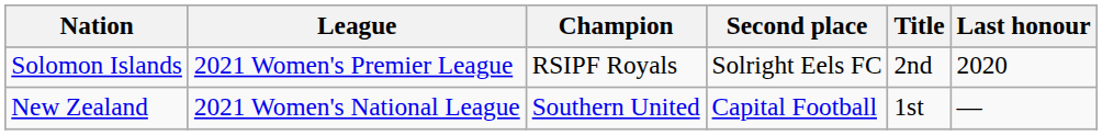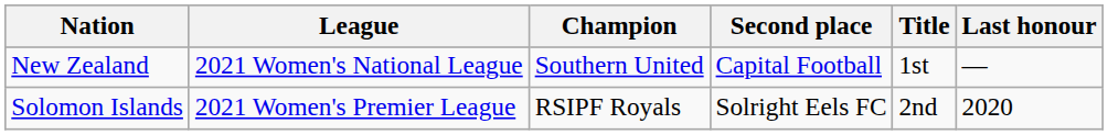rows swapped: New Zealand <-> Solomon Islands
